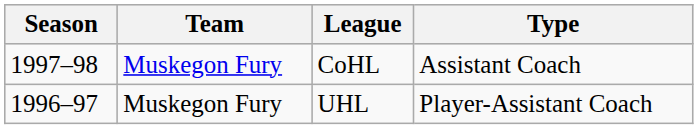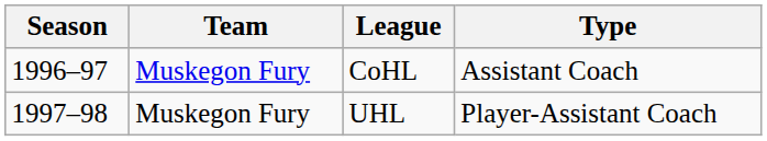CoHL | Season: 1997–98 -> 1996–97
UHL | Season: 1996–97 -> 1997–98
